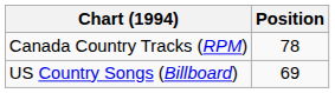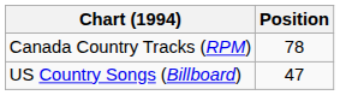US Country Songs (Billboard) | Position: 69 -> 47
